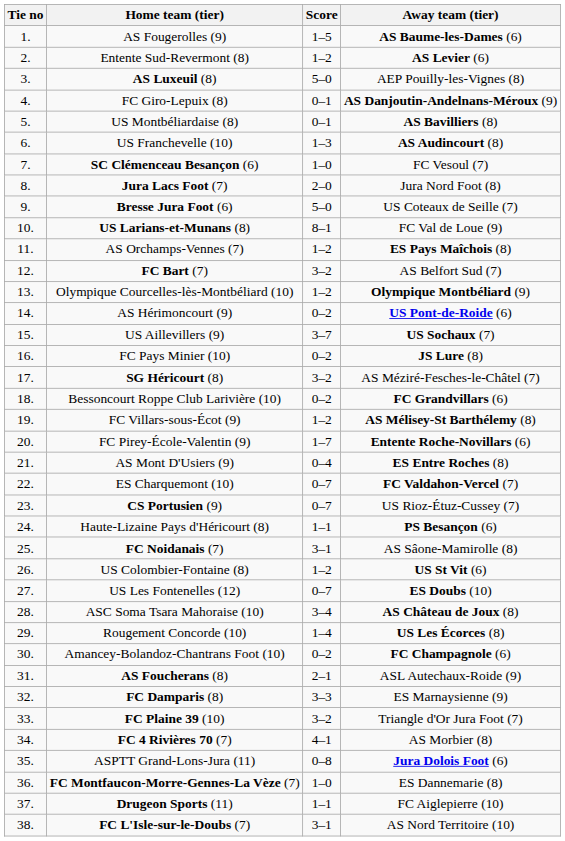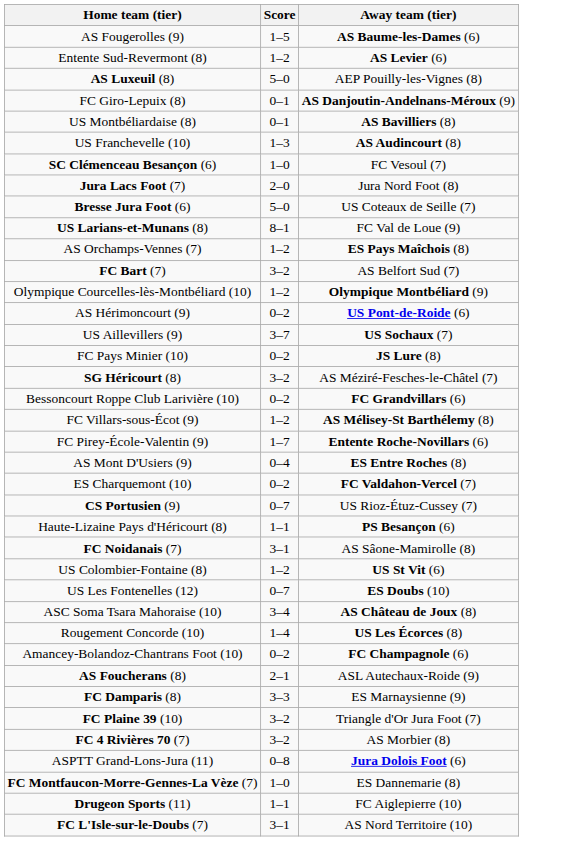- column: Tie no | 1. | 2. | 3. | 4. | 5. | 6. | 7. | 8. | 9. | 10. | 11. | 12. | 13. | 14. | 15. | 16. | 17. | 18. | 19. | 20. | 21. | 22. | 23. | 24. | 25. | 26. | 27. | 28. | 29. | 30. | 31. | 32. | 33. | 34. | 35. | 36. | 37. | 38.
ES Charquemont (10) | Score: 0–7 -> 0–2
FC 4 Rivières 70 (7) | Score: 4–1 -> 3–2
